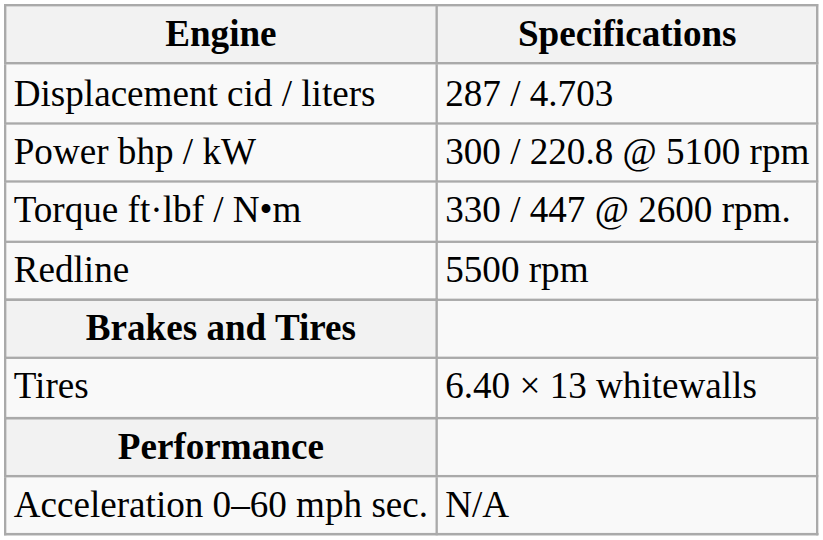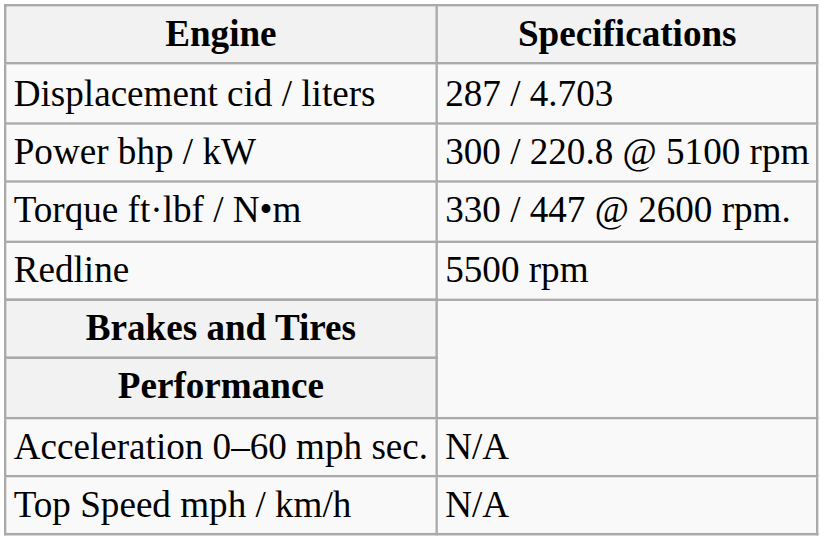- row: Tires | 6.40 × 13 whitewalls
+ row: Top Speed mph / km/h | N/A
